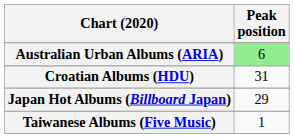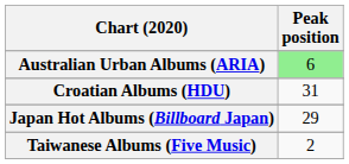Taiwanese Albums (Five Music) | Peak position: 1 -> 2
